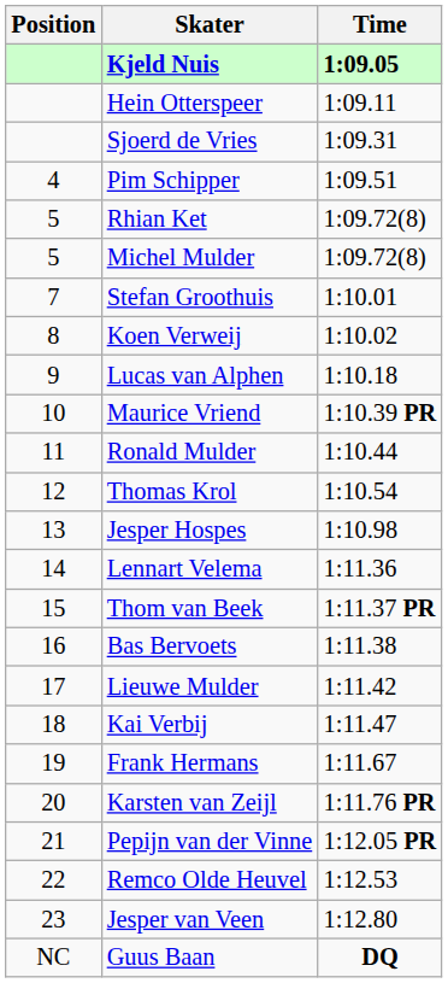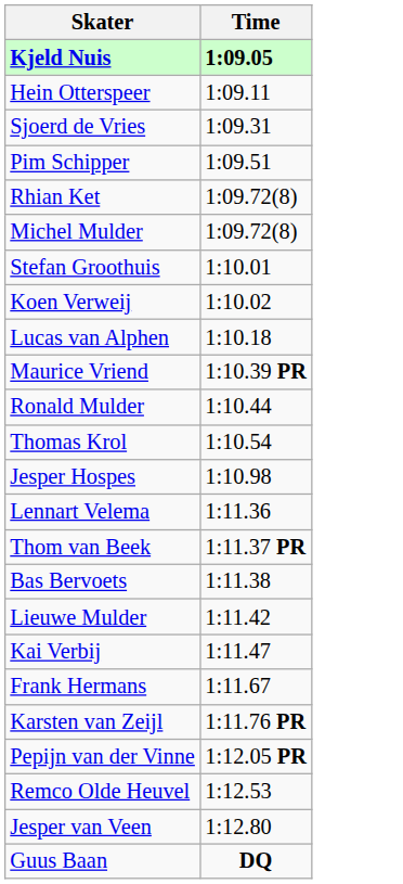- column: Position | 4 | 5 | 5 | 7 | 8 | 9 | 10 | 11 | 12 | 13 | 14 | 15 | 16 | 17 | 18 | 19 | 20 | 21 | 22 | 23 | NC
